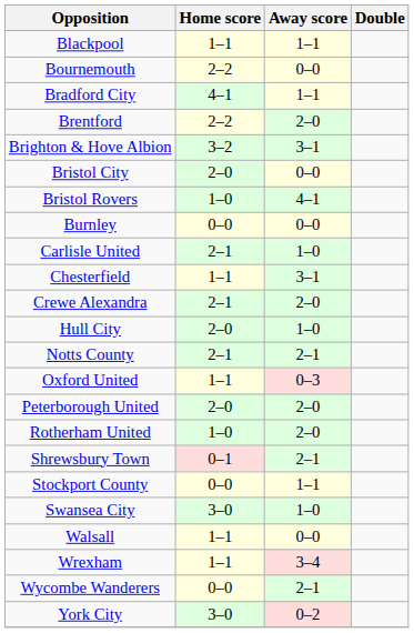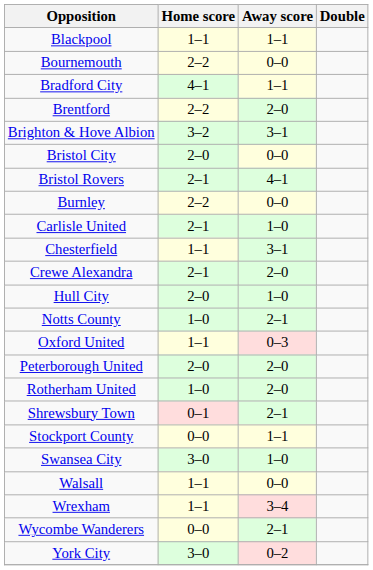Bristol Rovers | Home score: 1–0 -> 2–1
Burnley | Home score: 0–0 -> 2–2
Notts County | Home score: 2–1 -> 1–0
